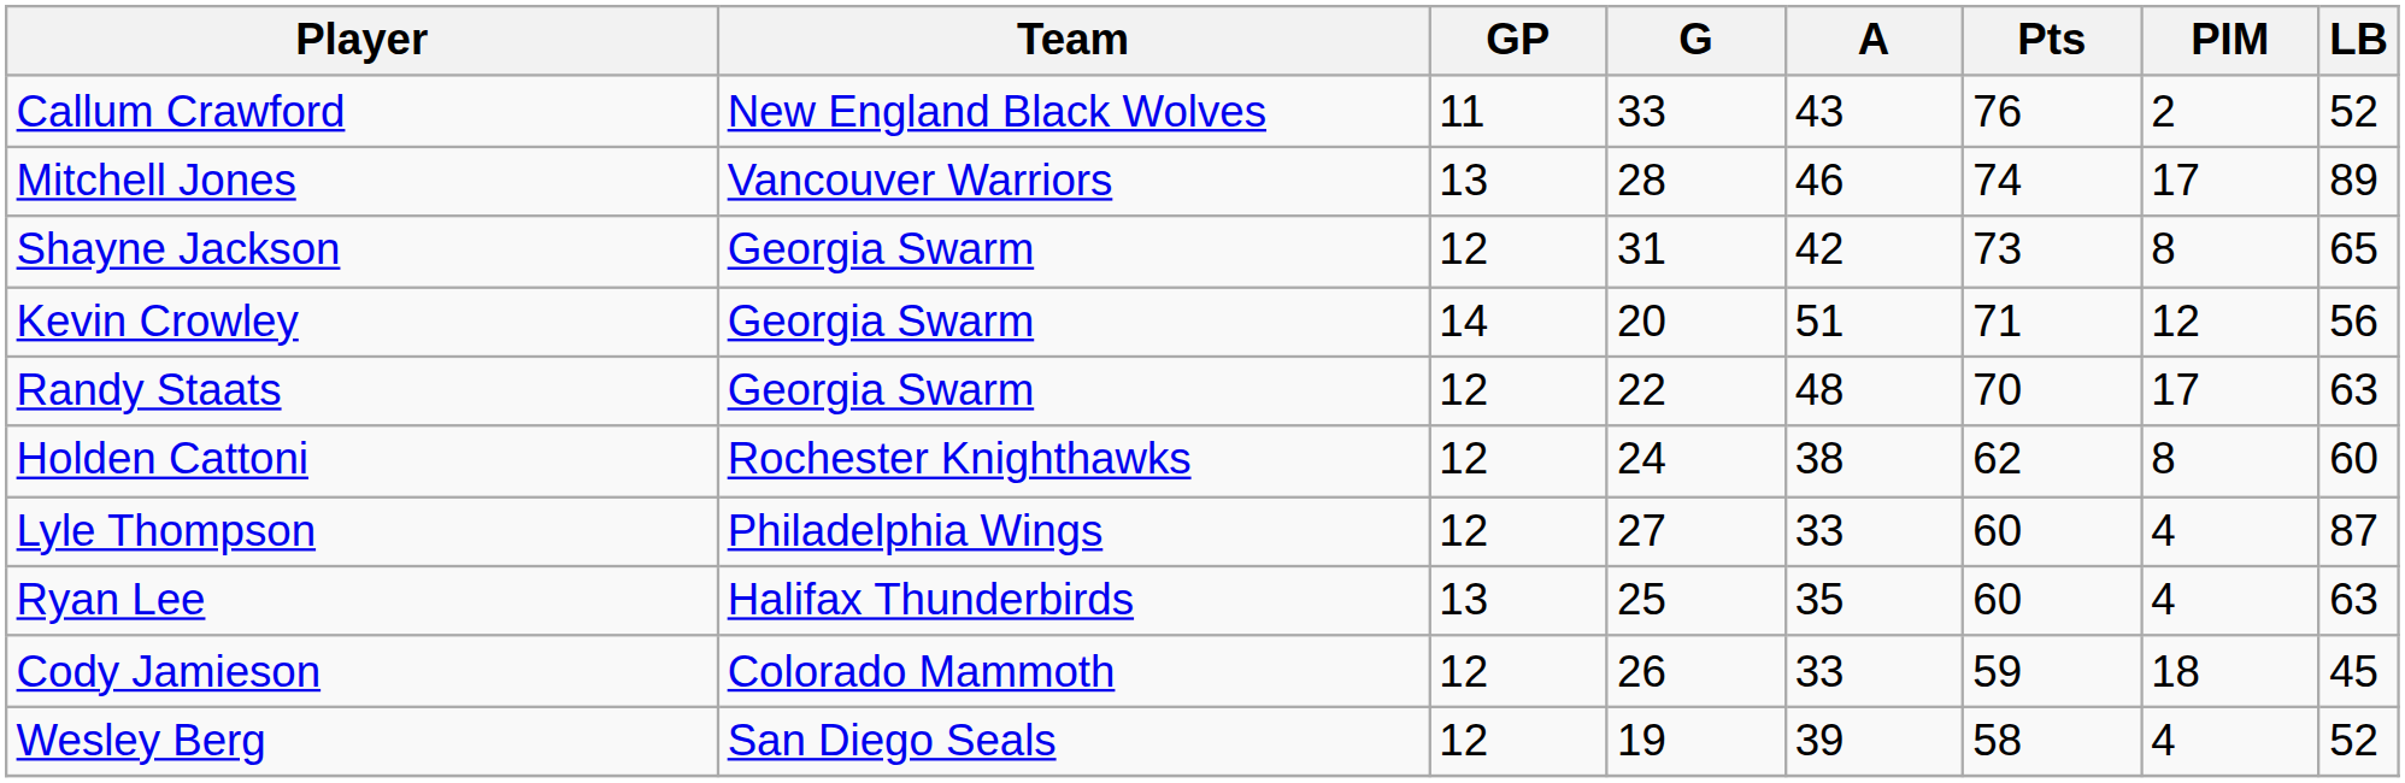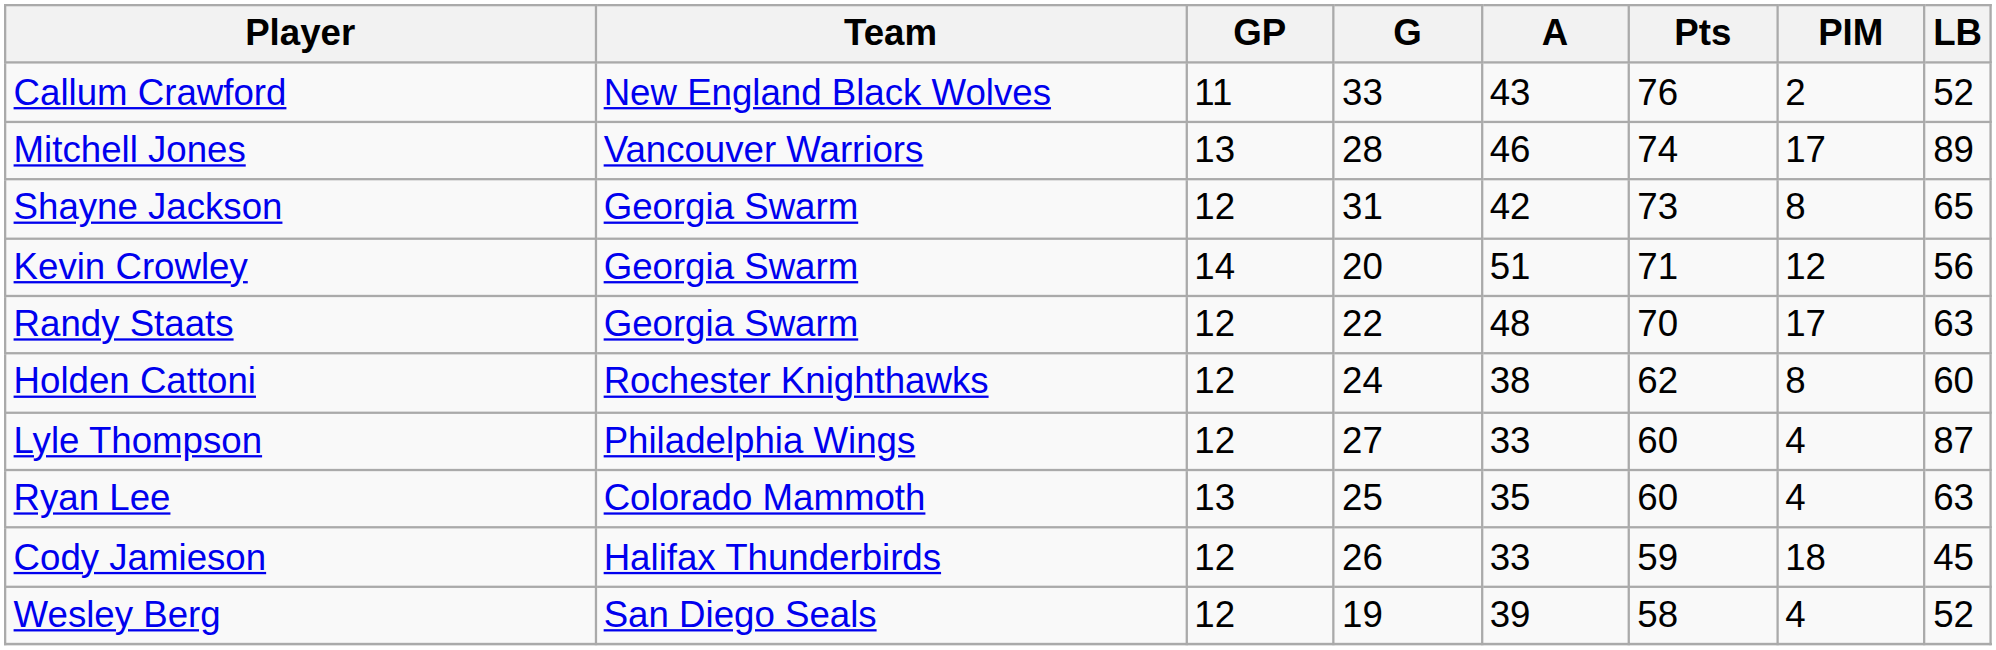Ryan Lee | Team: Halifax Thunderbirds -> Colorado Mammoth
Cody Jamieson | Team: Colorado Mammoth -> Halifax Thunderbirds
